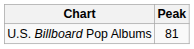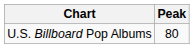U.S. Billboard Pop Albums | Peak: 81 -> 80
